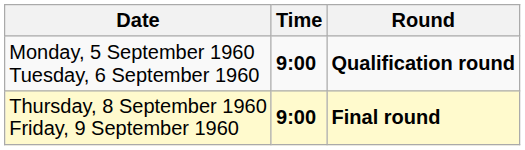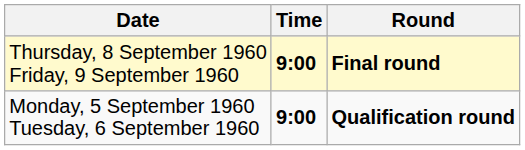rows swapped: Monday, 5 September 1960 Tuesday, 6 September 1960 <-> Thursday, 8 September 1960 Friday, 9 September 1960
